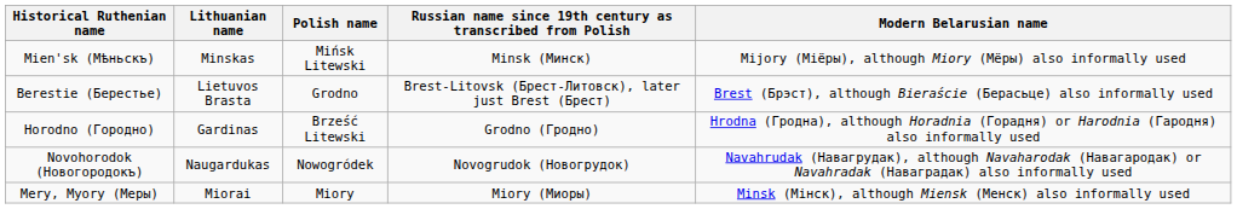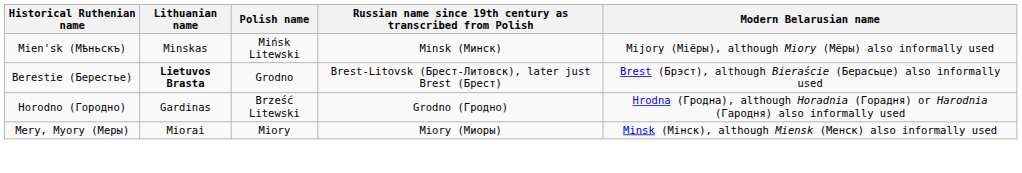Berestie (Берестье) | Lithuanian name: normal -> bold
- row: Novohorodok (Новогородокъ) | Naugardukas | Nowogródek | Novogrudok (Новогрудок) | Navahrudak (Навагрудак), although Navaharodak (Навагародак) or Navahradak (Наваградак) also informally used
